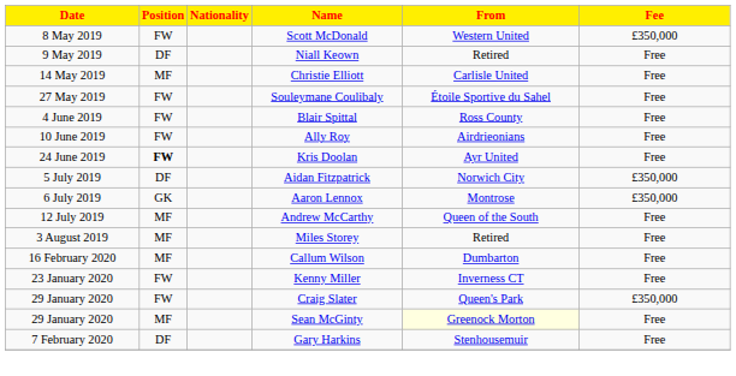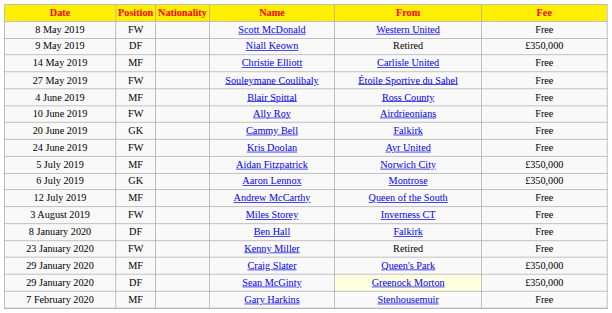Scott McDonald | Fee: £350,000 -> Free
Niall Keown | Fee: Free -> £350,000
Blair Spittal | Position: FW -> MF
+ row: 20 June 2019 | GK | Cammy Bell | Falkirk | Free
Kris Doolan | Position: bold -> normal
Aidan Fitzpatrick | Position: DF -> MF
Miles Storey | Position: MF -> FW
Miles Storey | From: Retired -> Inverness CT
+ row: 8 January 2020 | DF | Ben Hall | Falkirk | Free
- row: 16 February 2020 | MF | Callum Wilson | Dumbarton | Free
Kenny Miller | From: Inverness CT -> Retired
Craig Slater | Position: FW -> MF
Sean McGinty | Position: MF -> DF
Sean McGinty | Fee: Free -> £350,000
Gary Harkins | Position: DF -> MF
